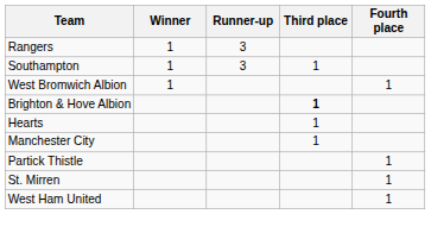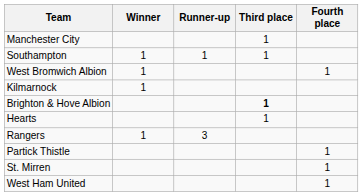rows swapped: Rangers <-> Manchester City
Southampton | Runner-up: 3 -> 1
+ row: Kilmarnock | 1
